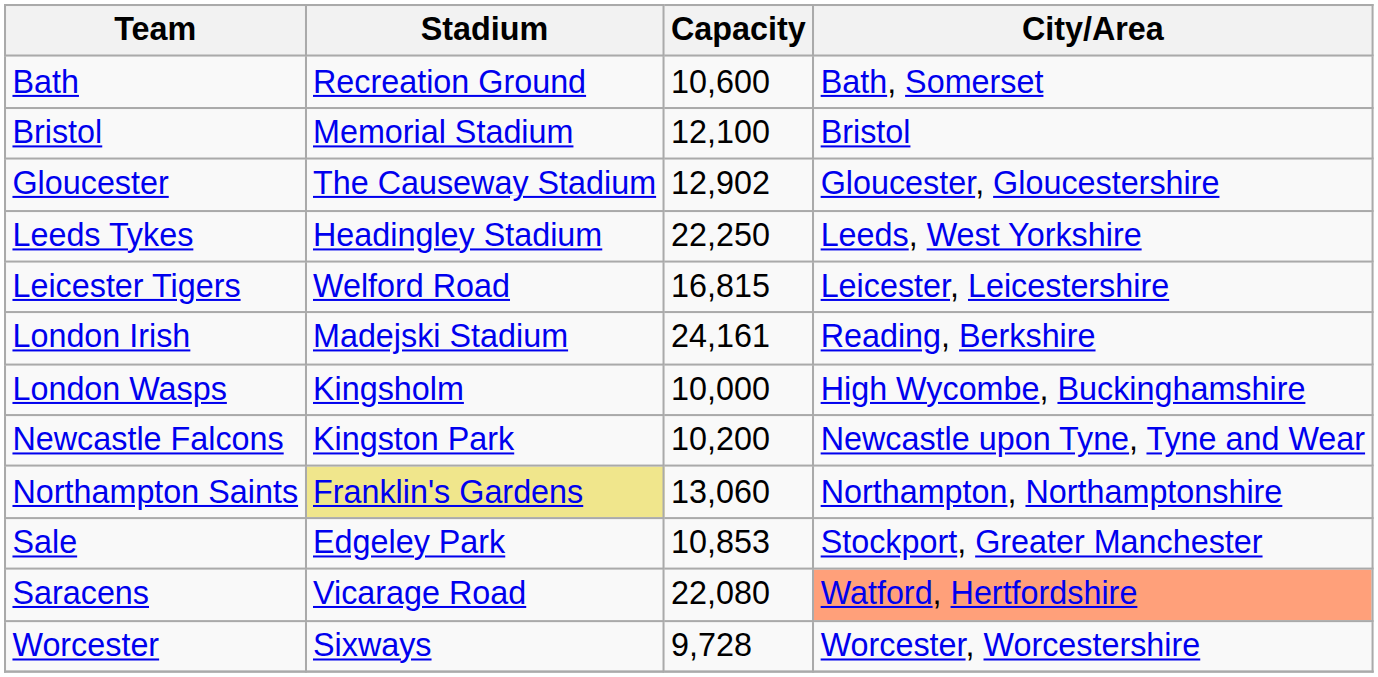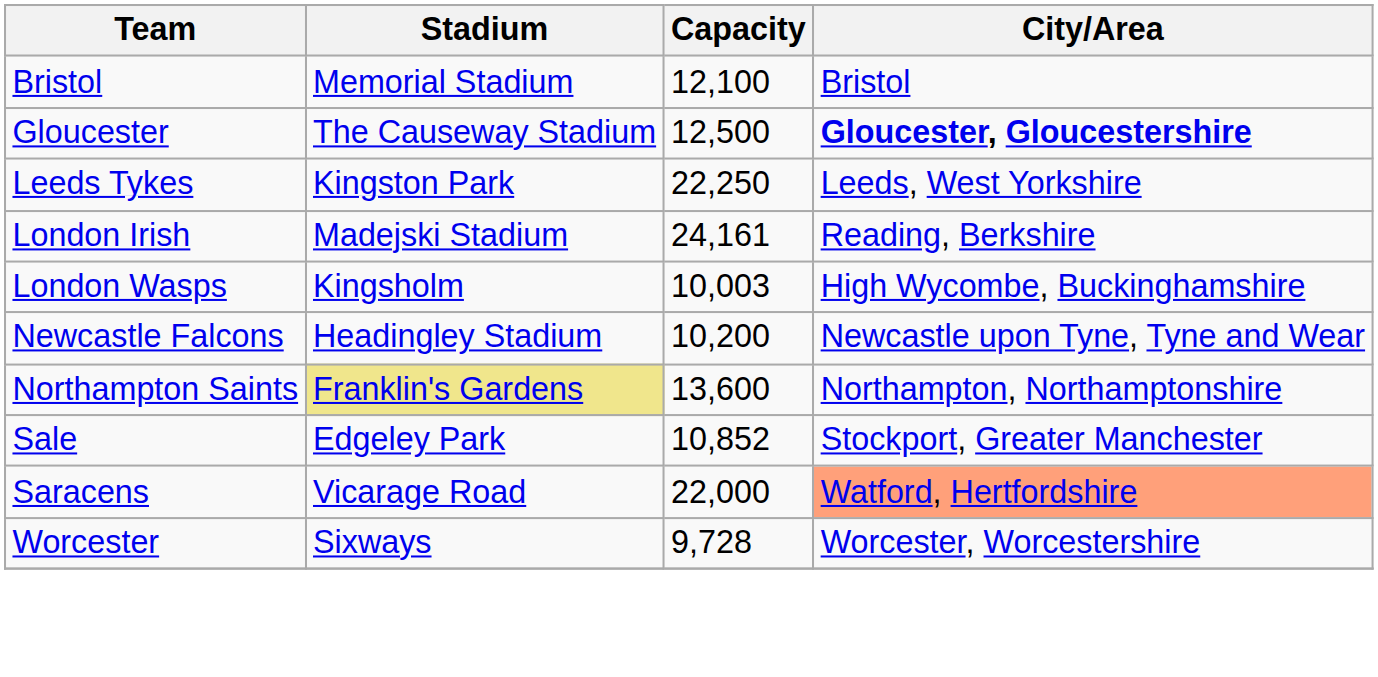- row: Bath | Recreation Ground | 10,600 | Bath, Somerset
Gloucester | Capacity: 12,902 -> 12,500
Gloucester | City/Area: normal -> bold
Leeds Tykes | Stadium: Headingley Stadium -> Kingston Park
- row: Leicester Tigers | Welford Road | 16,815 | Leicester, Leicestershire
London Wasps | Capacity: 10,000 -> 10,003
Newcastle Falcons | Stadium: Kingston Park -> Headingley Stadium
Northampton Saints | Capacity: 13,060 -> 13,600
Sale | Capacity: 10,853 -> 10,852
Saracens | Capacity: 22,080 -> 22,000
